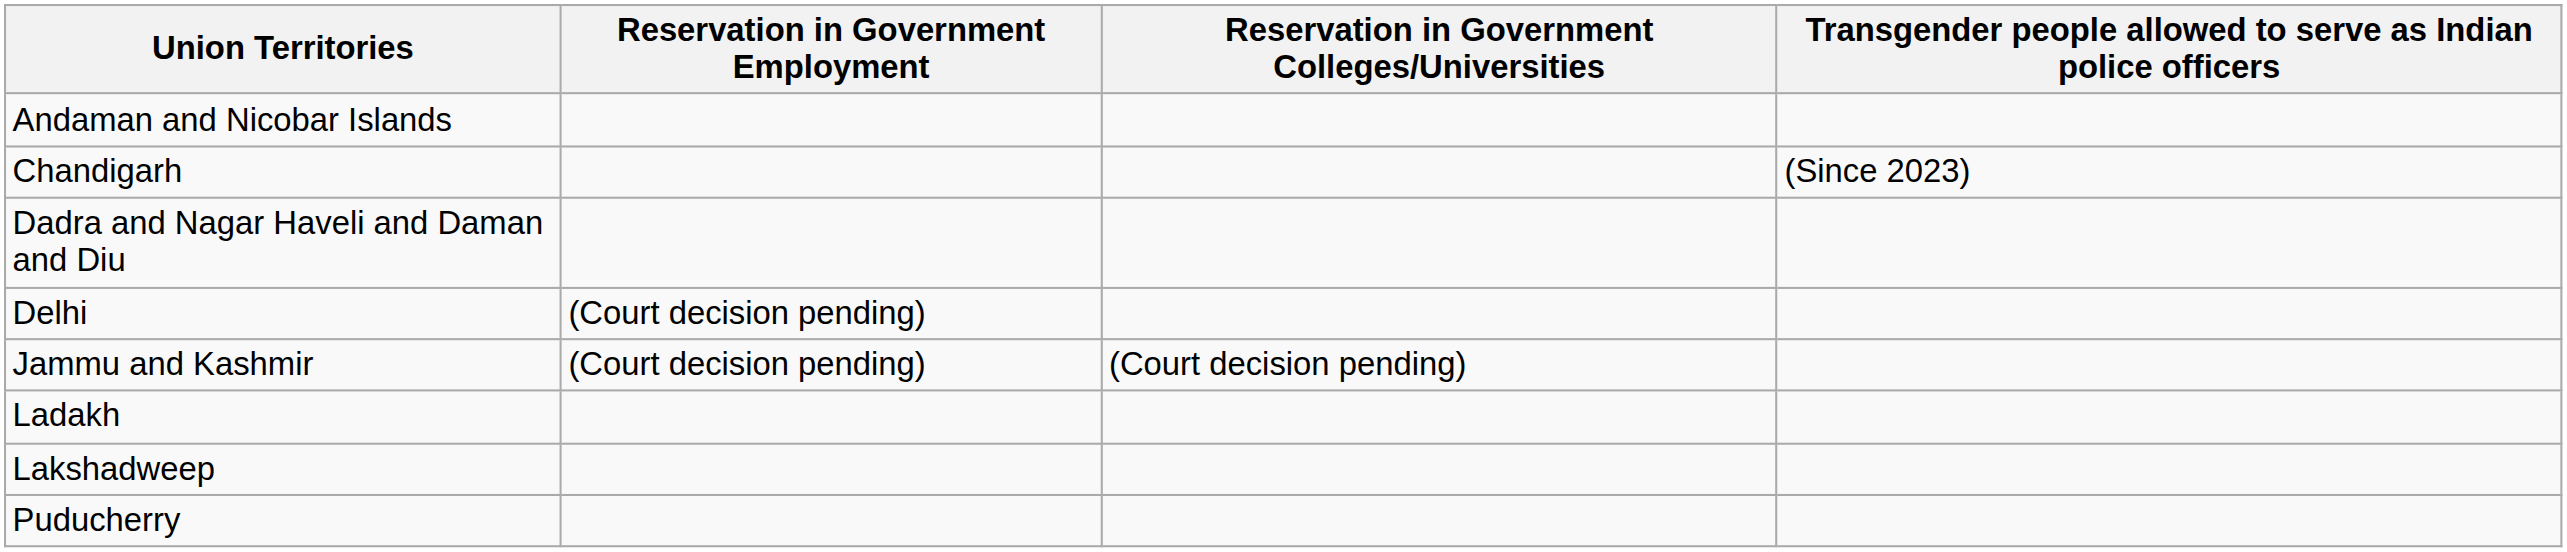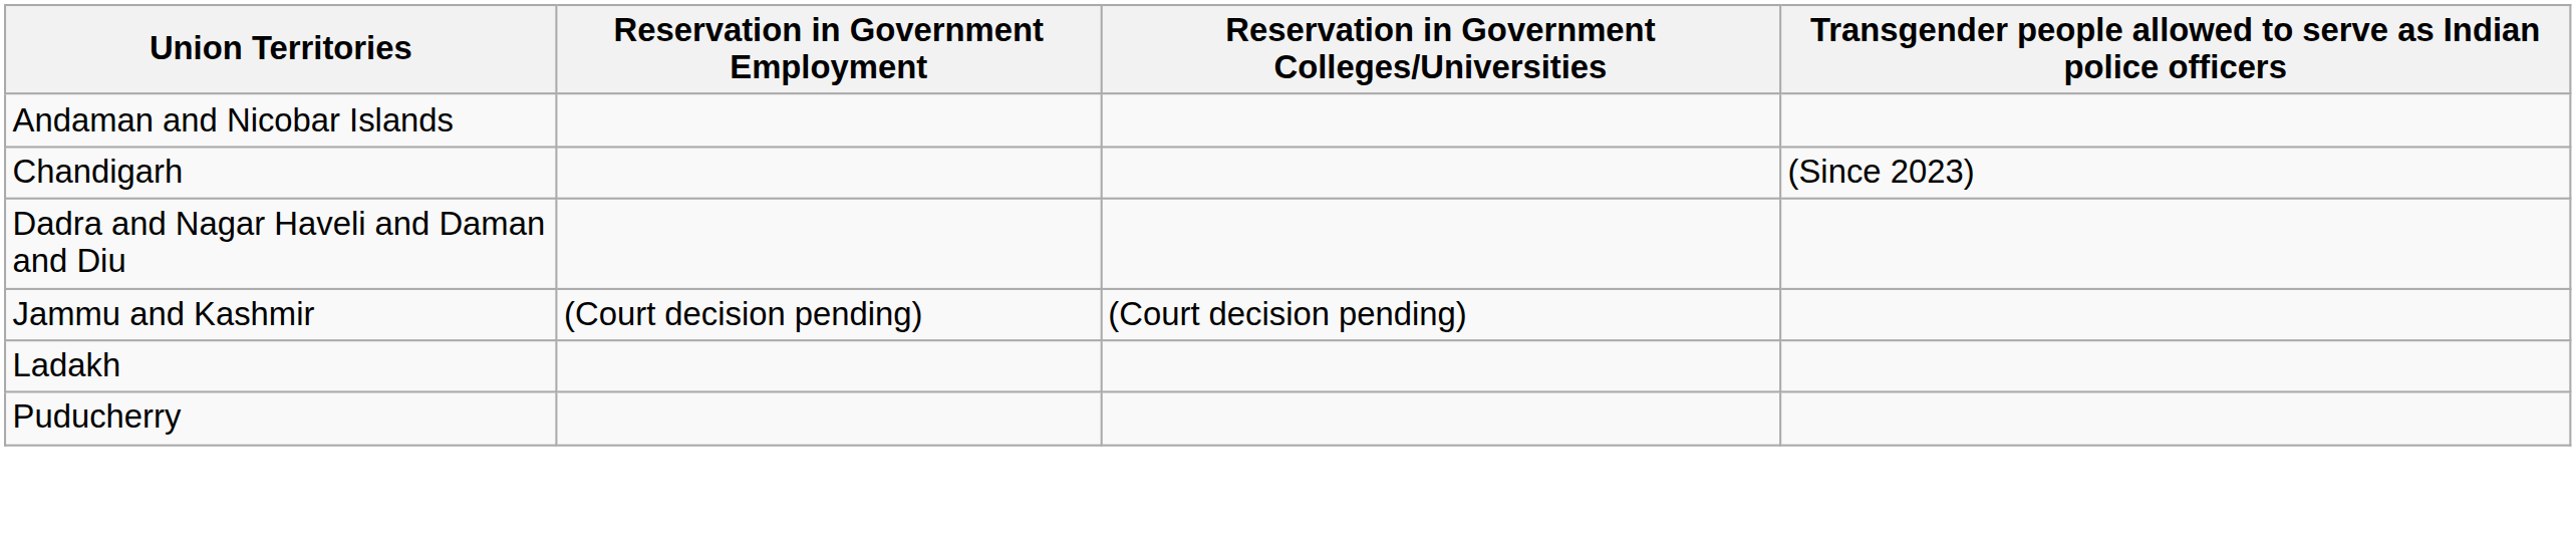- row: Delhi | (Court decision pending)
- row: Lakshadweep
